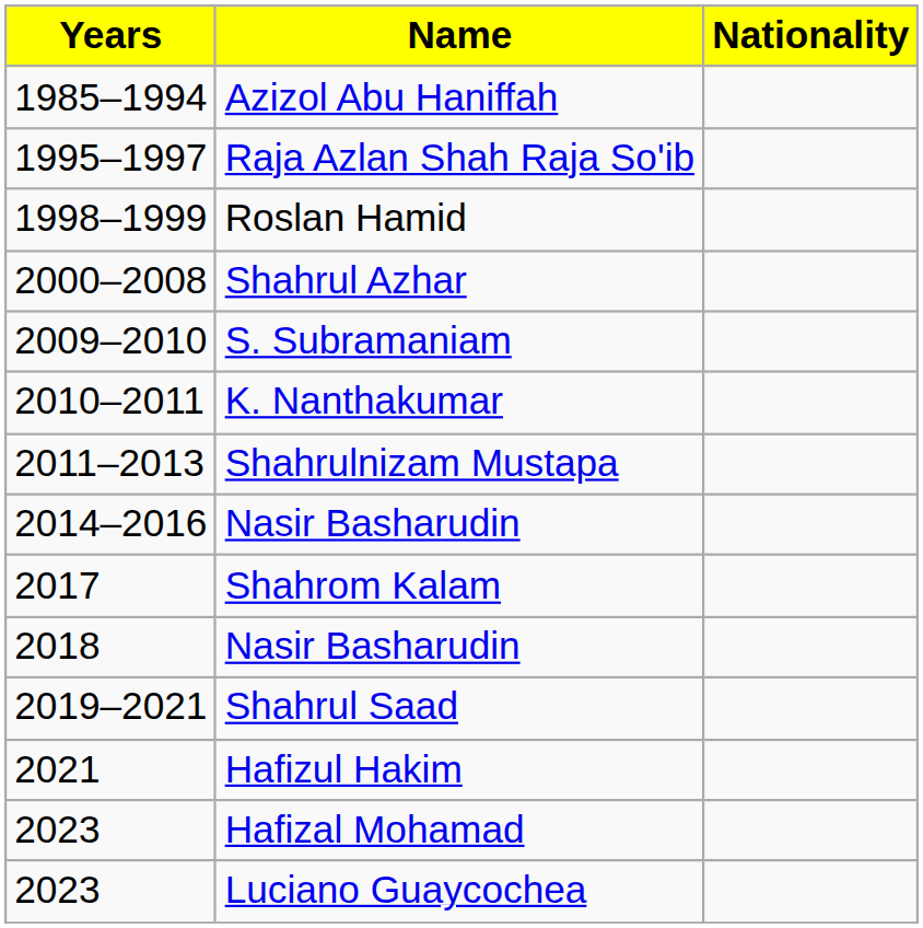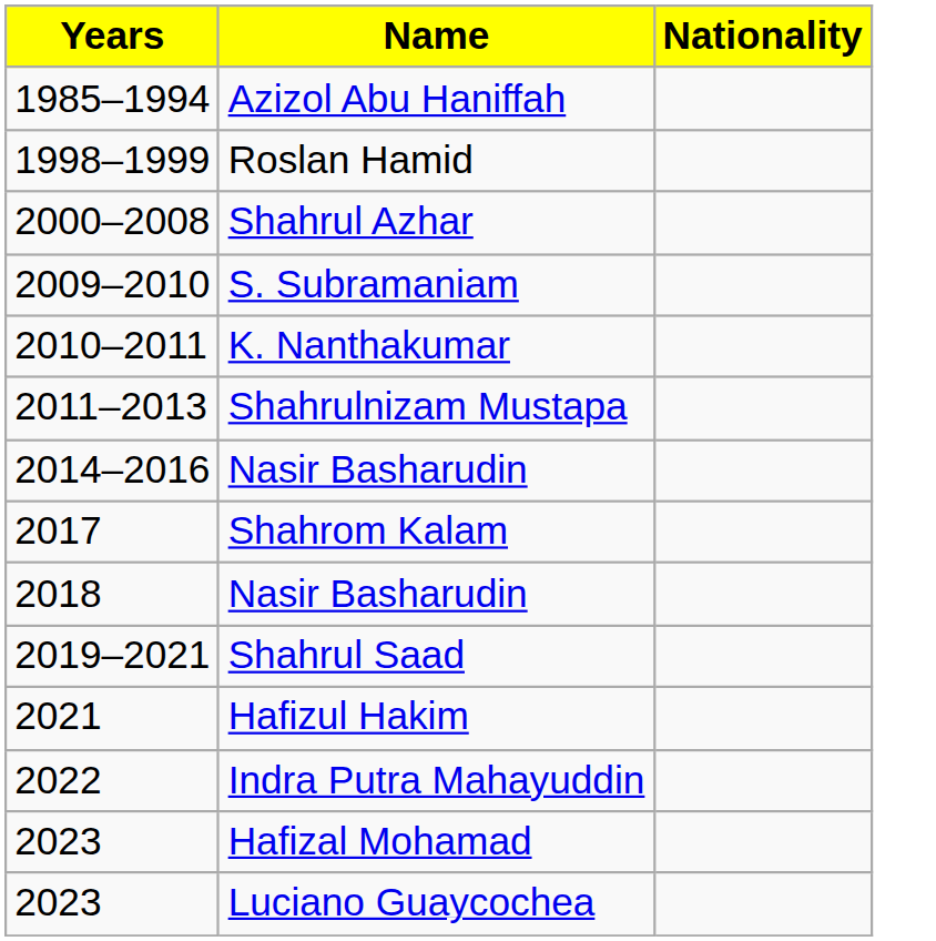- row: 1995–1997 | Raja Azlan Shah Raja So'ib
+ row: 2022 | Indra Putra Mahayuddin
